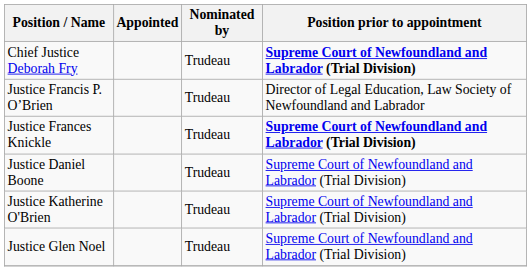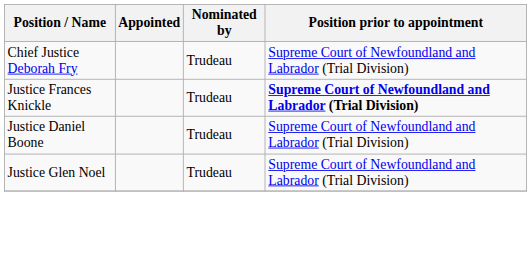Chief Justice Deborah Fry | Position prior to appointment: bold -> normal
- row: Justice Francis P. O’Brien | Trudeau | Director of Legal Education, Law Society of Newfoundland and Labrador
- row: Justice Katherine O'Brien | Trudeau | Supreme Court of Newfoundland and Labrador (Trial Division)
